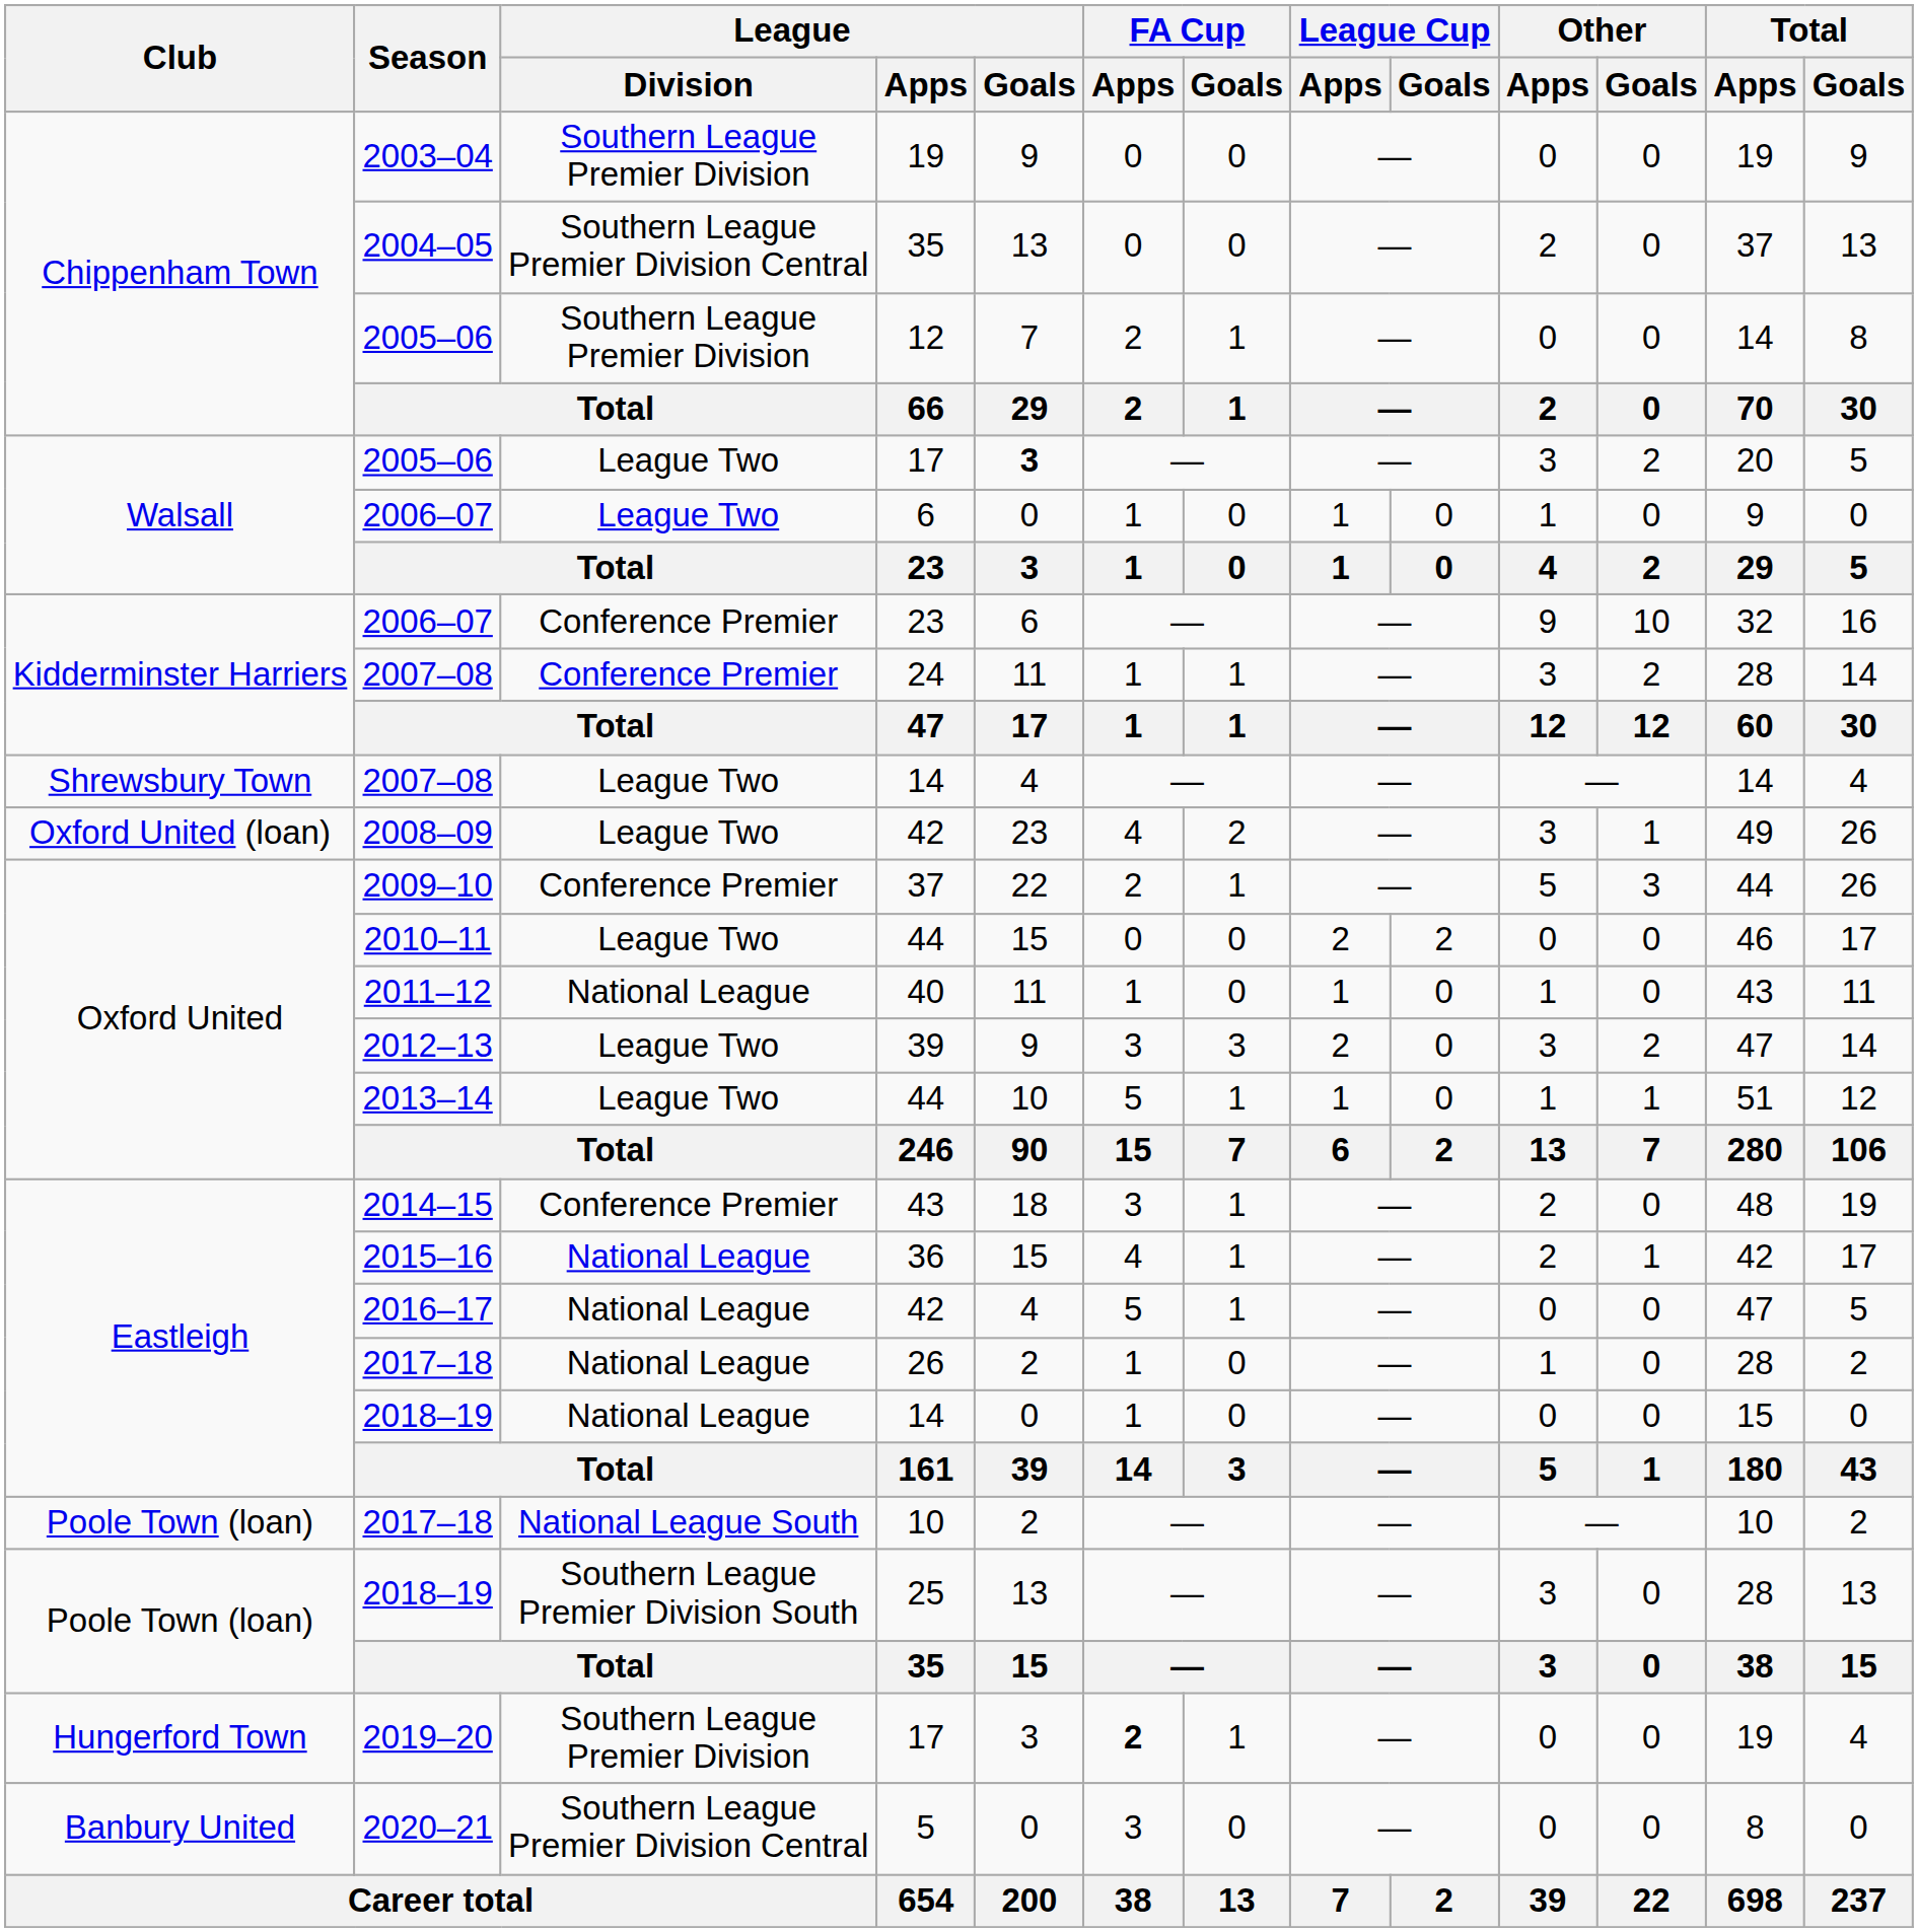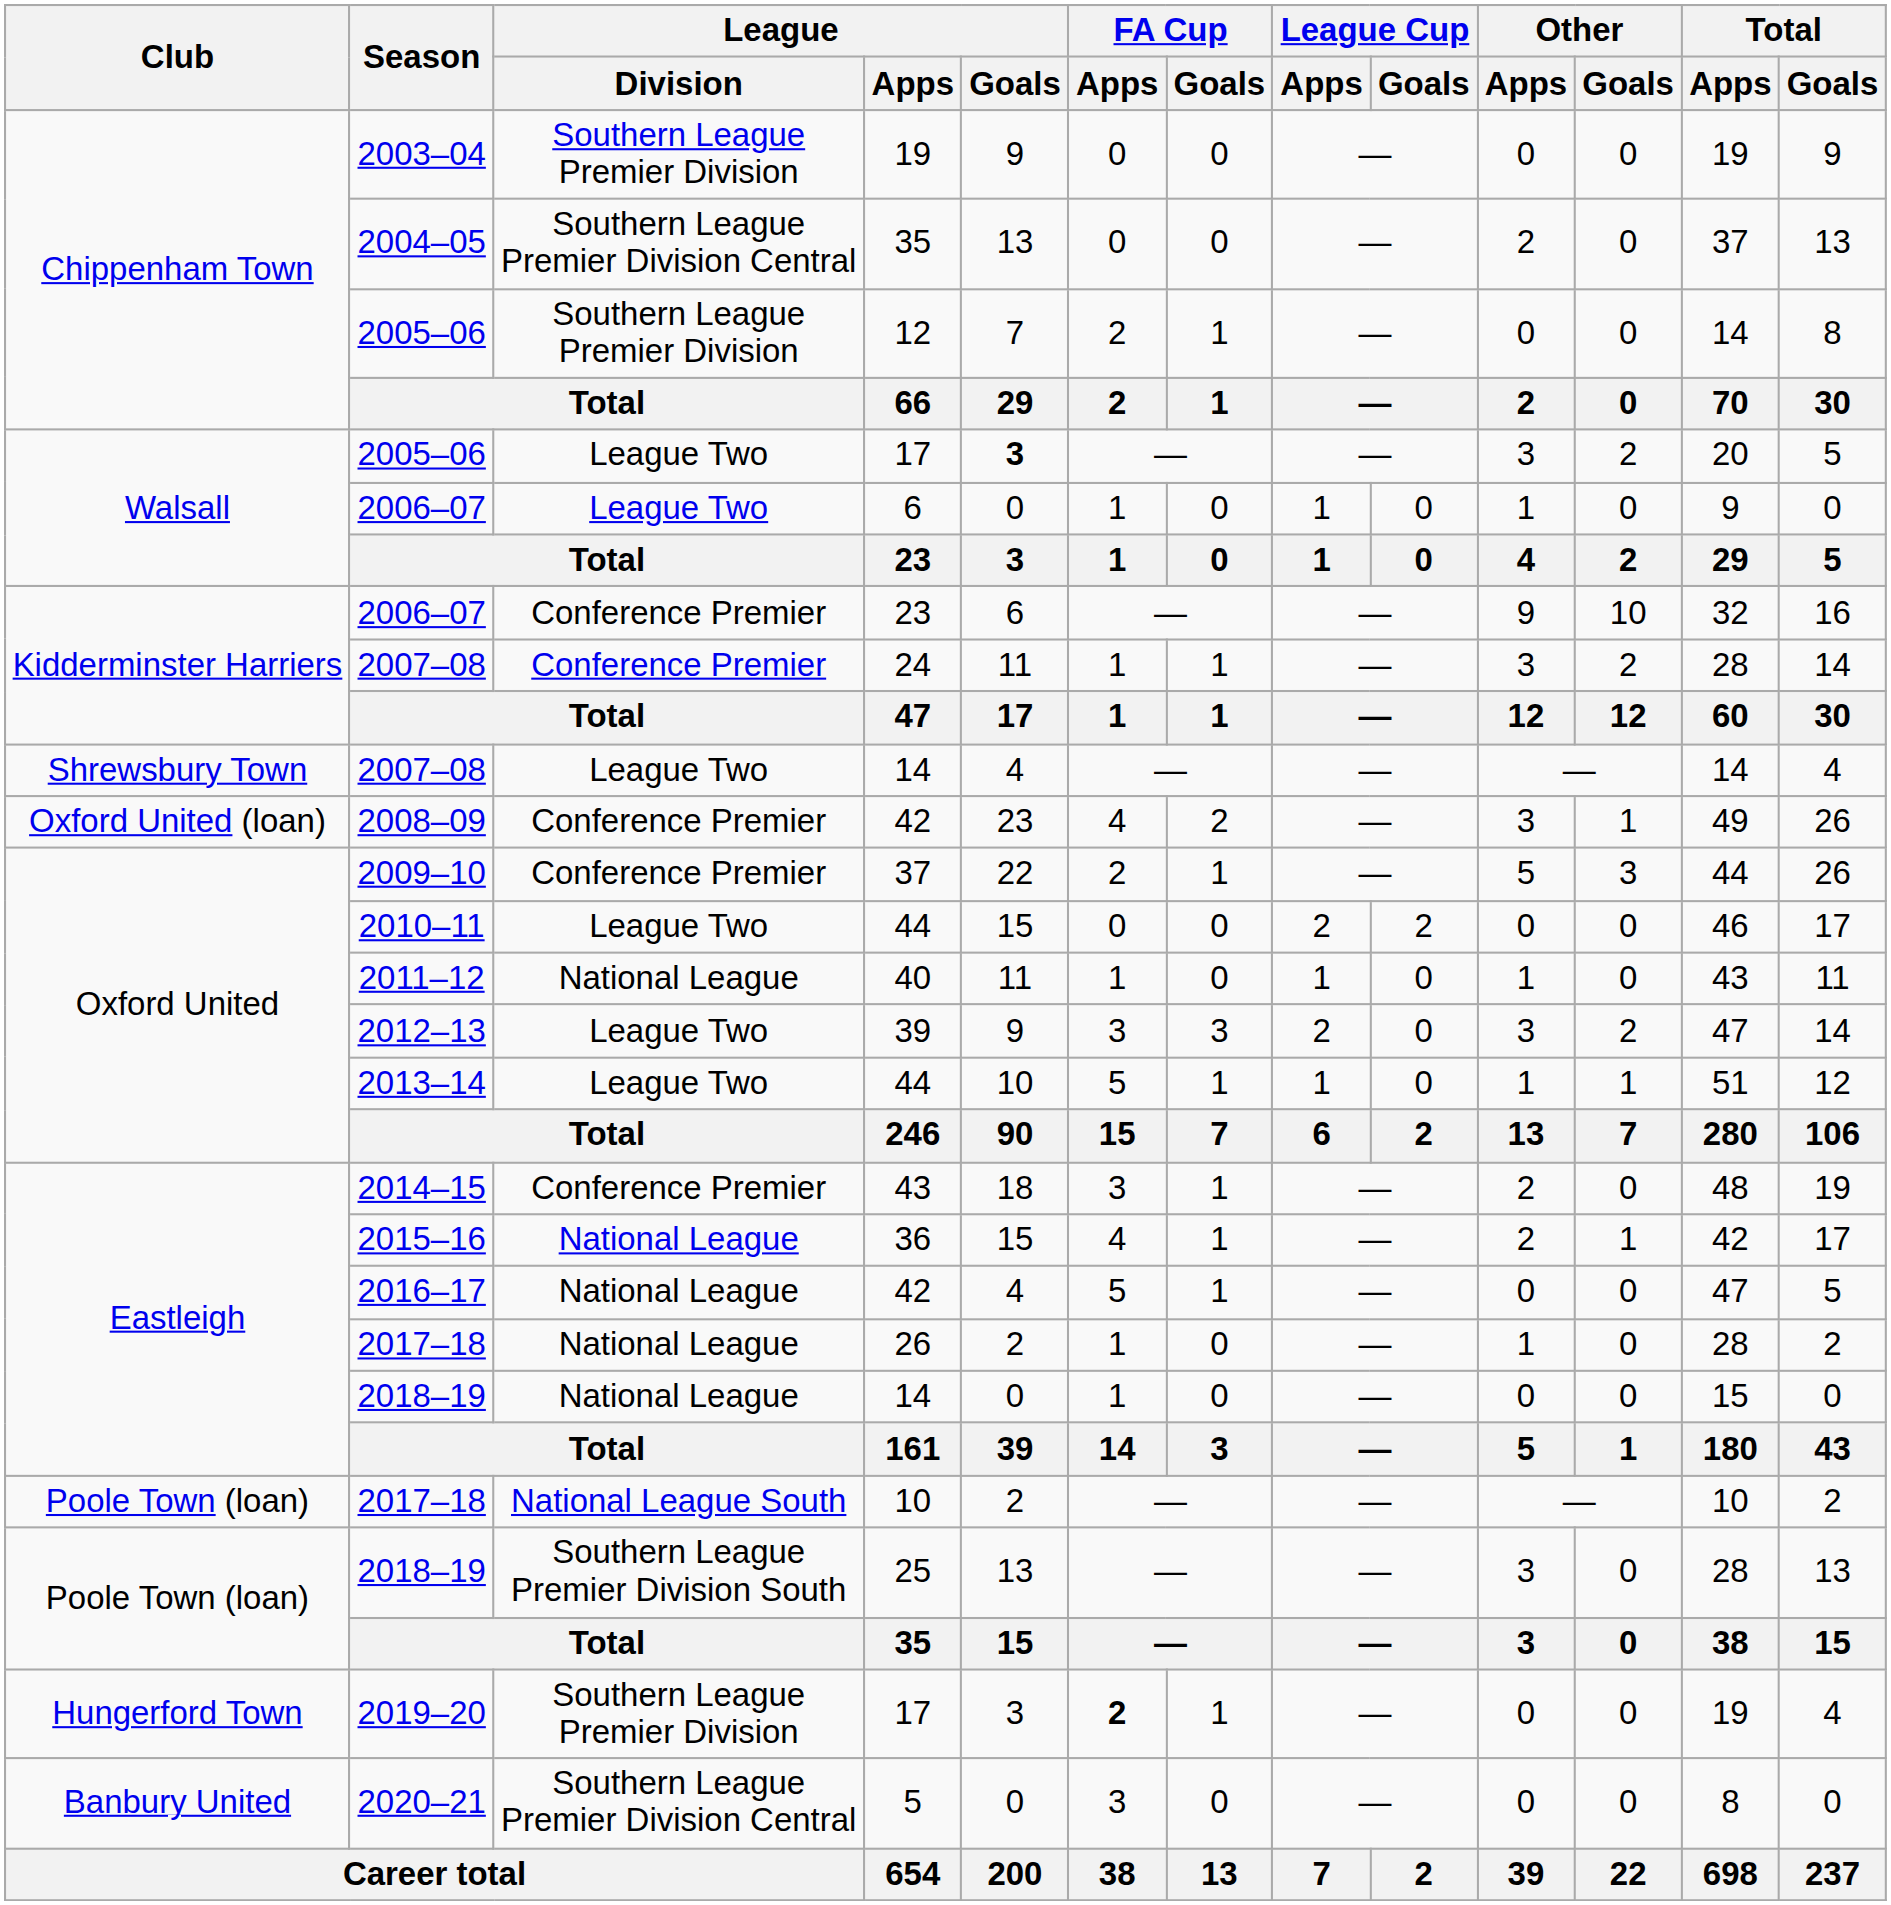2008–09 / 42 | League / Division: League Two -> Conference Premier
